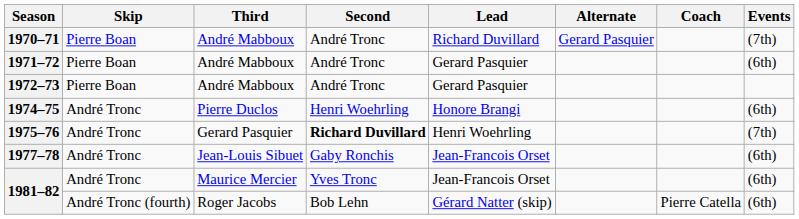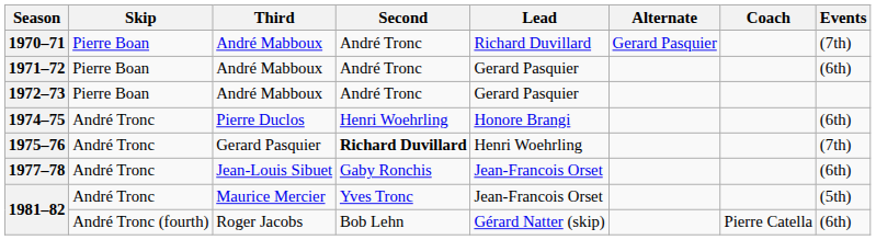1981–82 / Maurice Mercier | Events: (6th) -> (5th)
